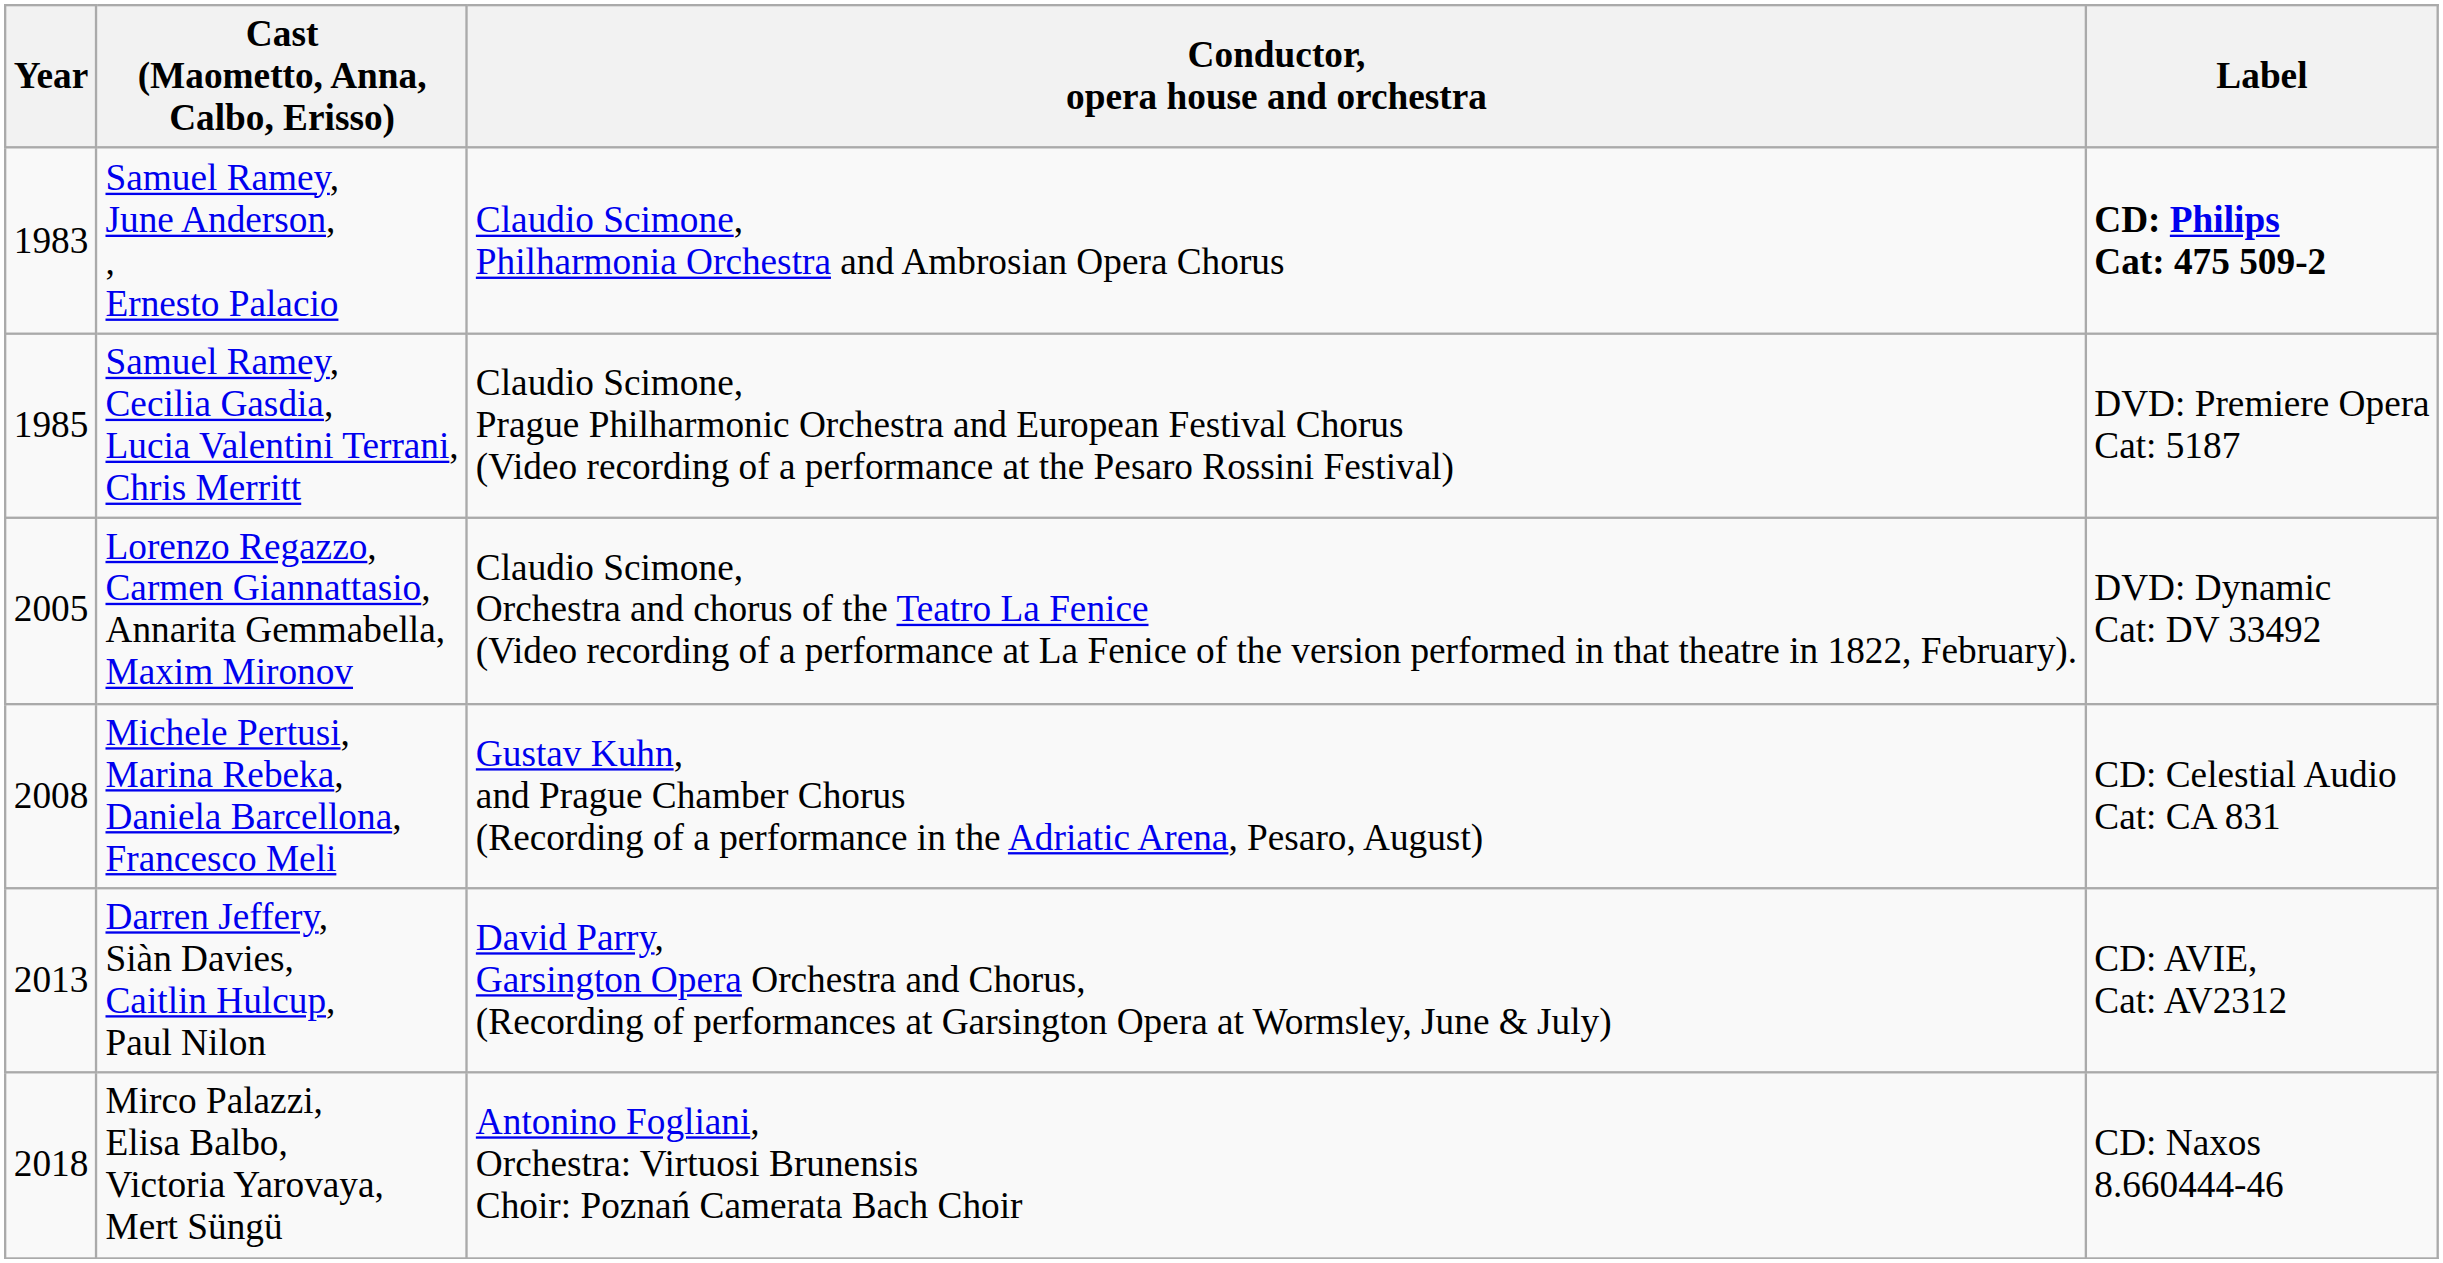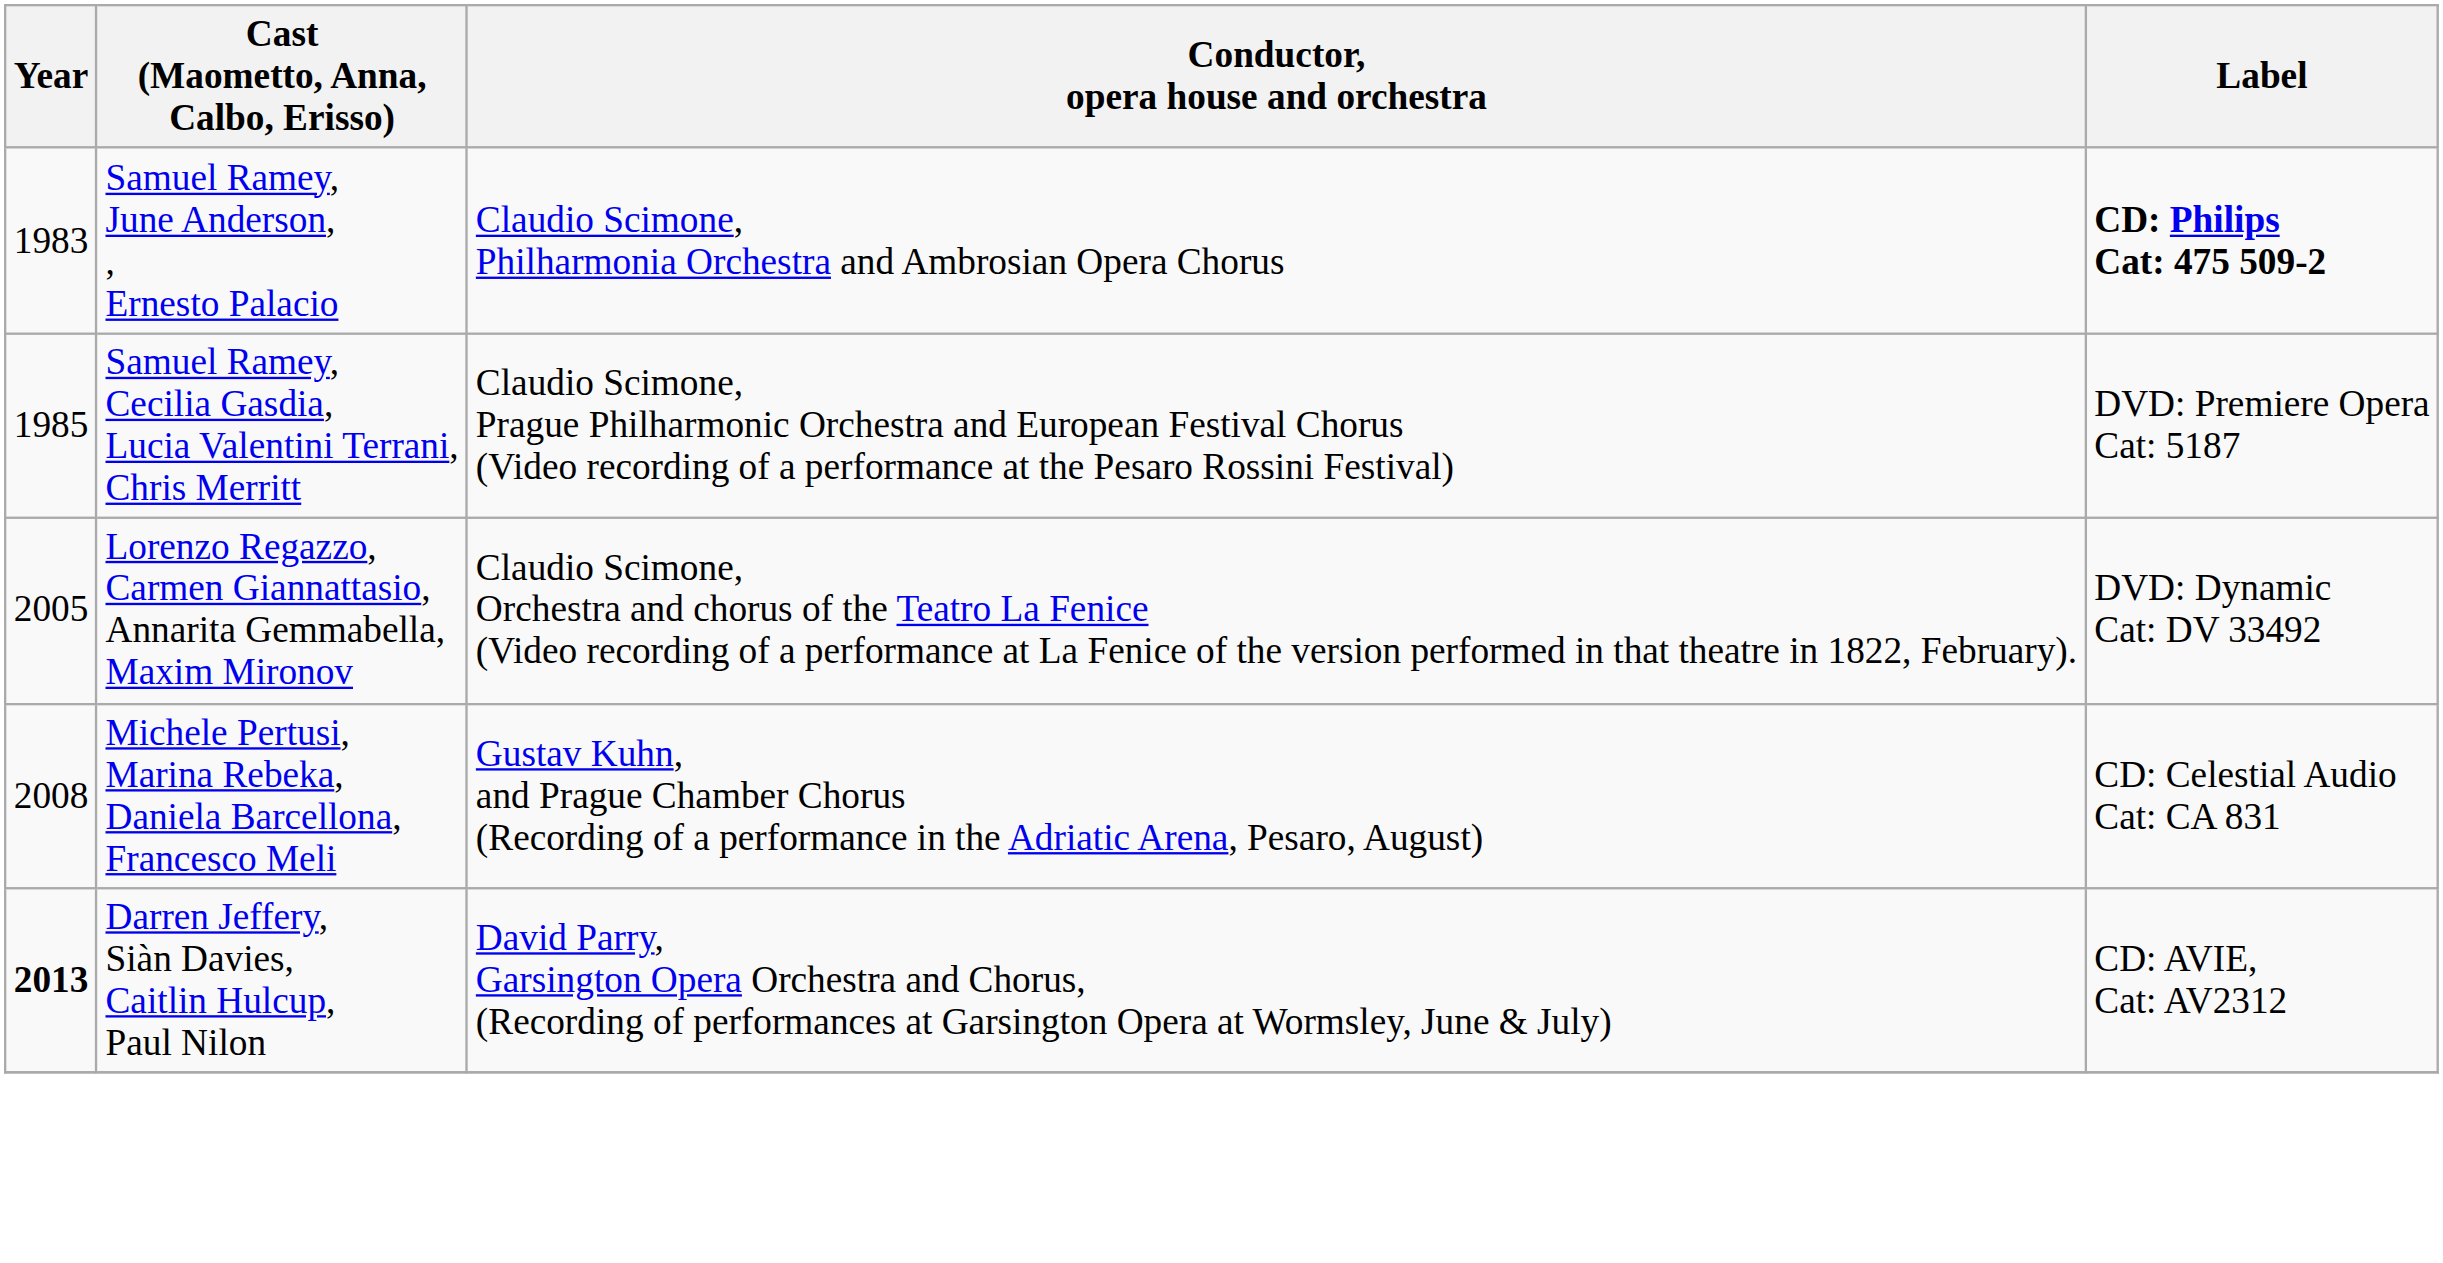Darren Jeffery, Siàn Davies, Caitlin Hulcup, Paul Nilon | Year: normal -> bold
- row: 2018 | Mirco Palazzi, Elisa Balbo, Victoria Yarovaya, Mert Süngü | Antonino Fogliani, Orchestra: Virtuosi Brunensis Choir: Poznań Camerata Bach Choir | CD: Naxos 8.660444-46
